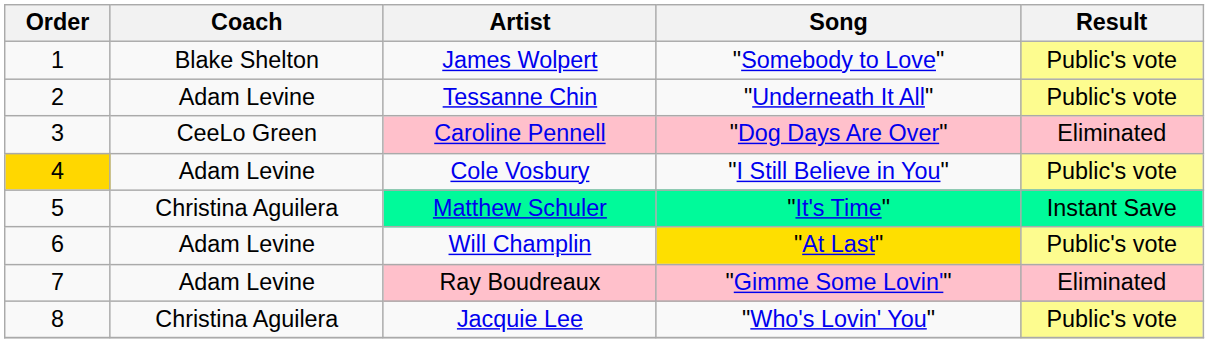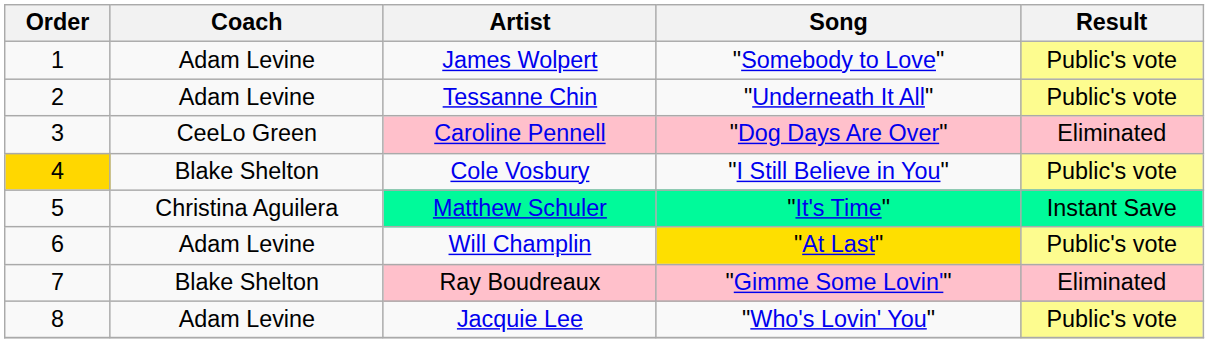James Wolpert | Coach: Blake Shelton -> Adam Levine
Cole Vosbury | Coach: Adam Levine -> Blake Shelton
Ray Boudreaux | Coach: Adam Levine -> Blake Shelton
Jacquie Lee | Coach: Christina Aguilera -> Adam Levine
